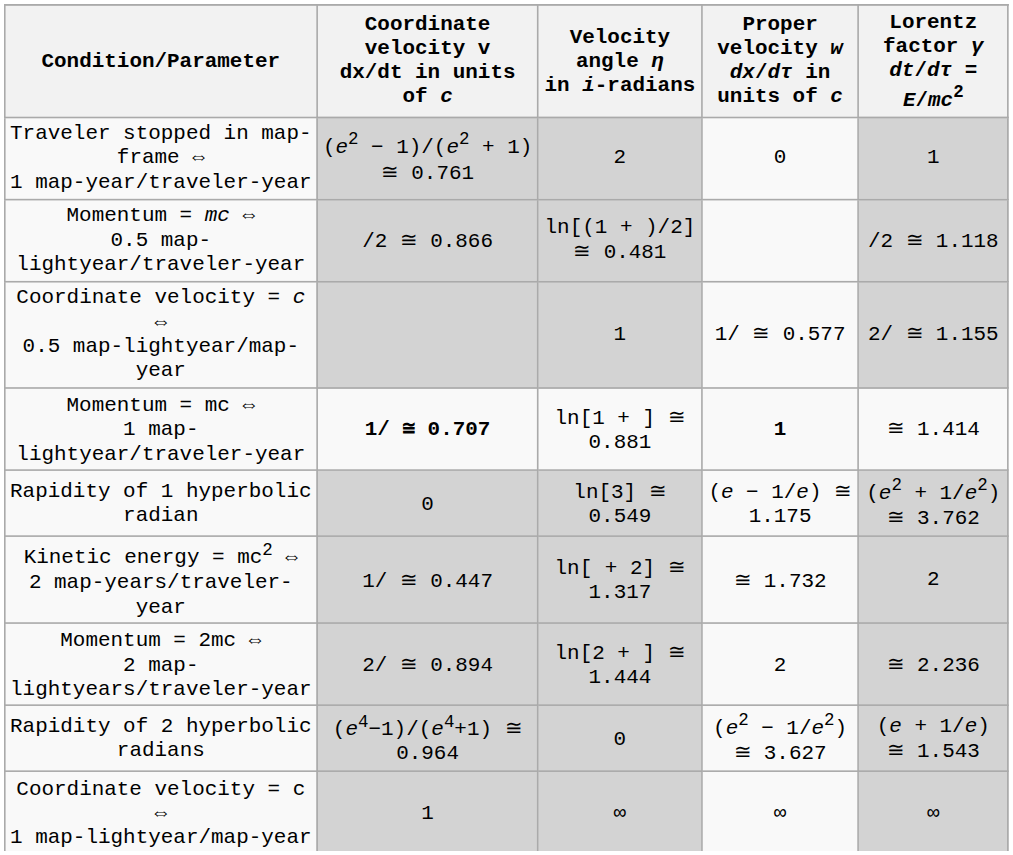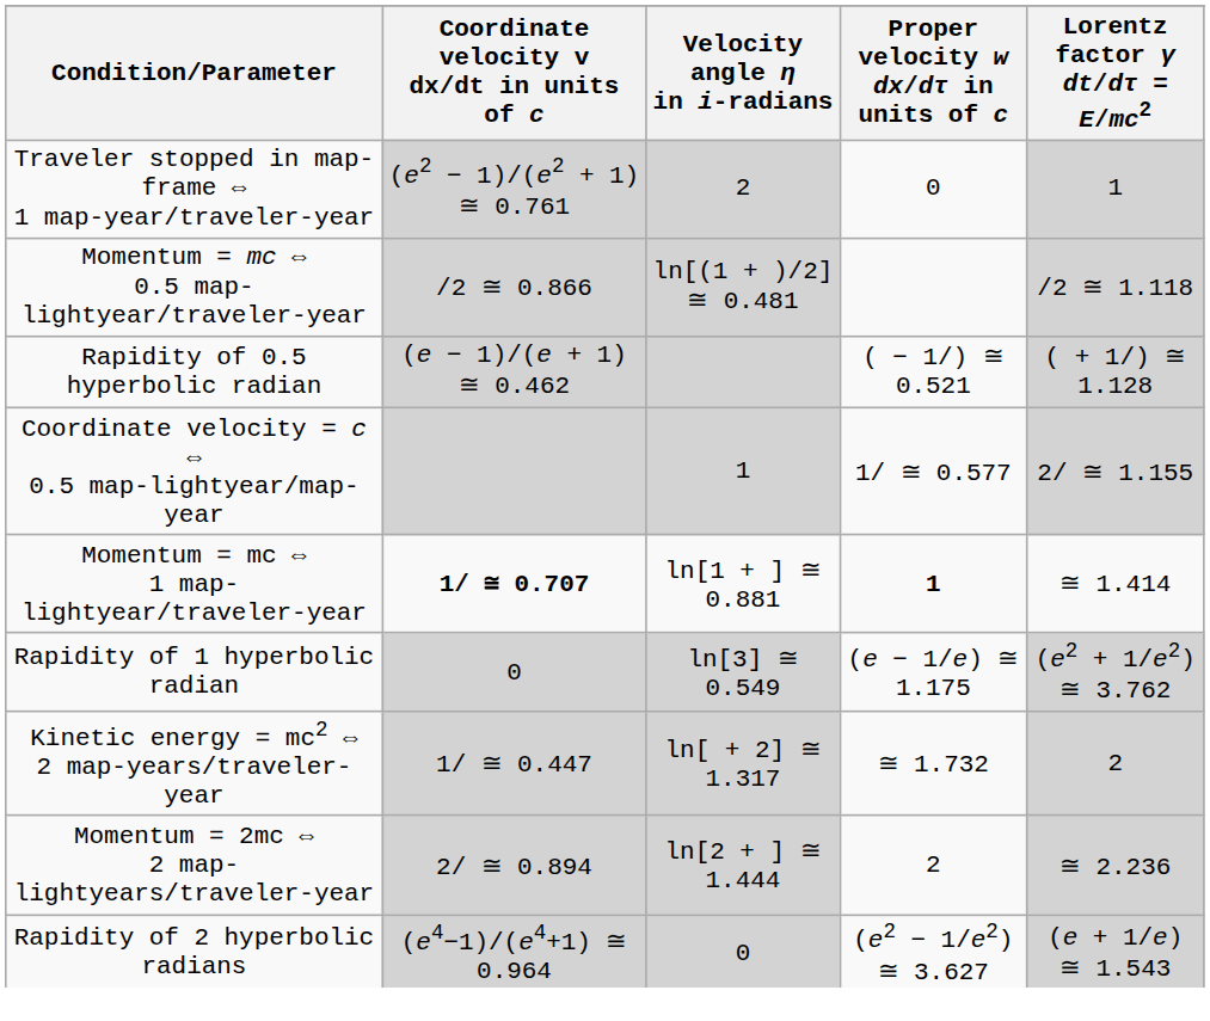+ row: Rapidity of 0.5 hyperbolic radian | (e − 1)/(e + 1) ≅ 0.462 | ( − 1/) ≅ 0.521 | ( + 1/) ≅ 1.128
- row: Coordinate velocity = c ⇔ 1 map-lightyear/map-year | 1 | ∞ | ∞ | ∞
